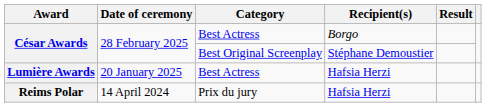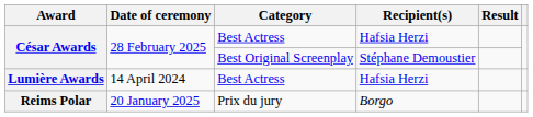César Awards / Best Actress | Recipient(s): Borgo -> Hafsia Herzi
Lumière Awards | Date of ceremony: 20 January 2025 -> 14 April 2024
Reims Polar | Date of ceremony: 14 April 2024 -> 20 January 2025
Reims Polar | Recipient(s): Hafsia Herzi -> Borgo
